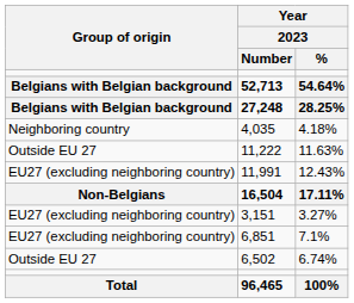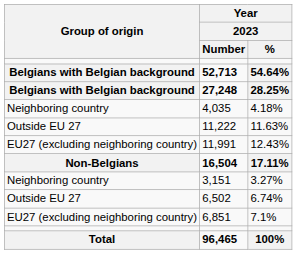3,151 | Group of origin: EU27 (excluding neighboring country) -> Neighboring country
rows swapped: 6,851 <-> 6,502
